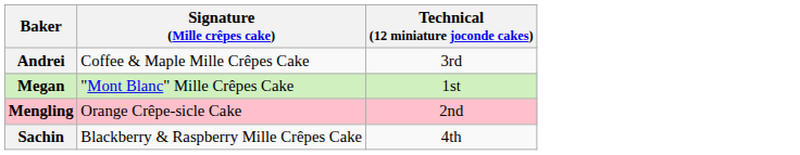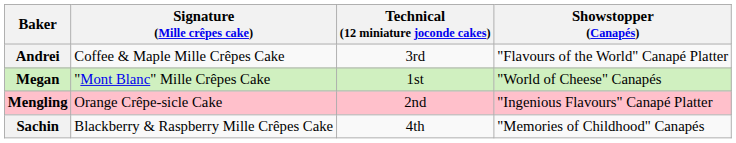+ column: Showstopper (Canapés) | "Flavours of the World" Canapé Platter | "World of Cheese" Canapés | "Ingenious Flavours" Canapé Platter | "Memories of Childhood" Canapés
